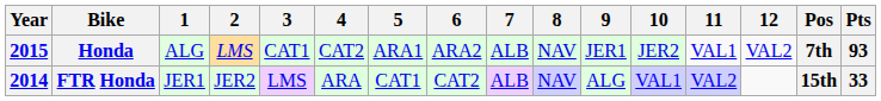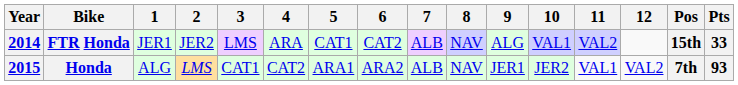rows swapped: FTR Honda <-> Honda
